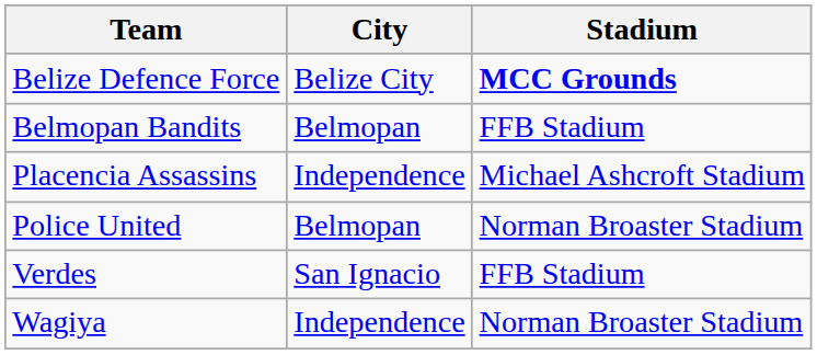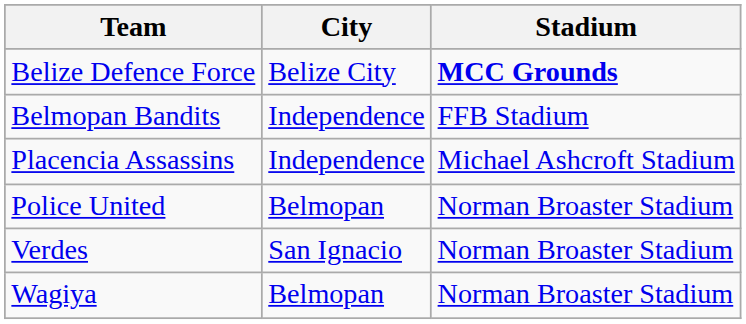Belmopan Bandits | City: Belmopan -> Independence
Verdes | Stadium: FFB Stadium -> Norman Broaster Stadium
Wagiya | City: Independence -> Belmopan
